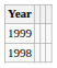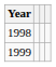rows swapped: 1998 <-> 1999
